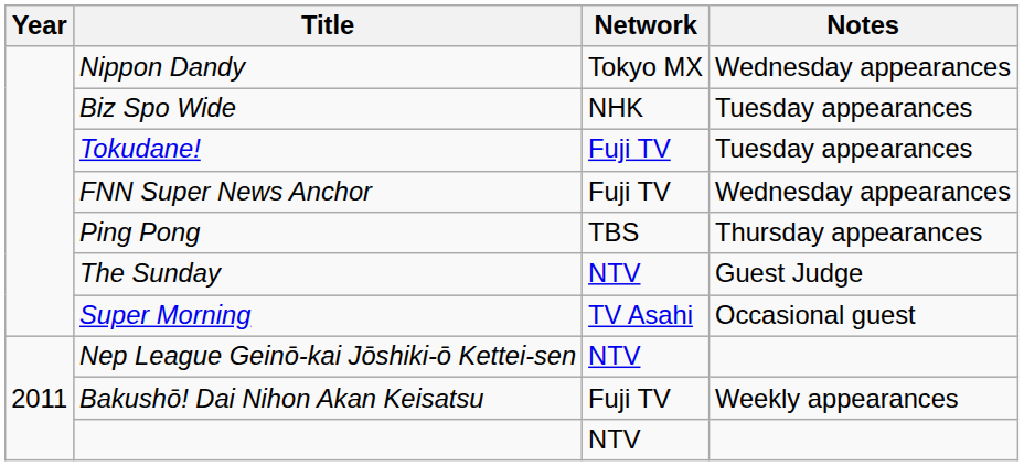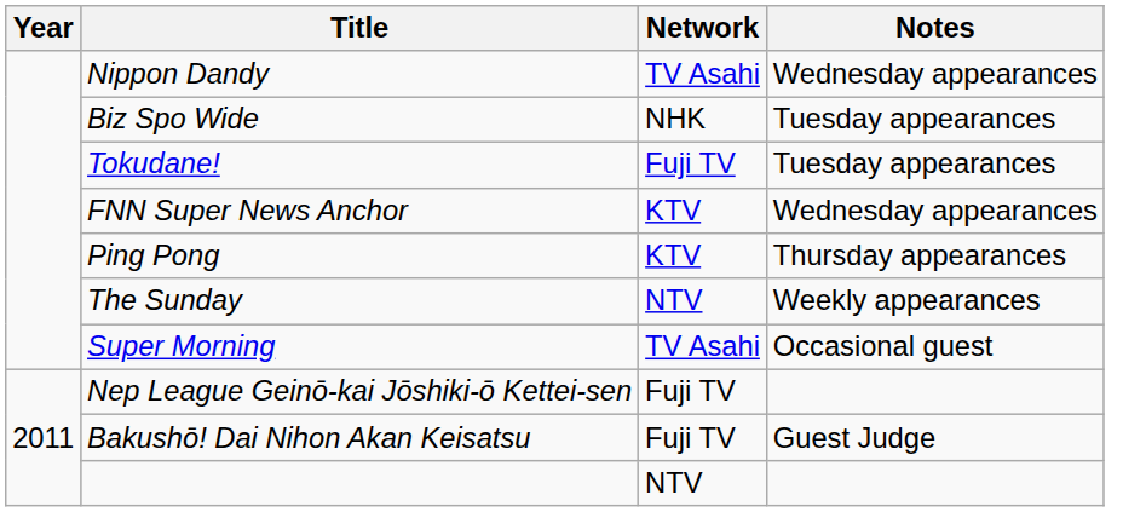Nippon Dandy | Network: Tokyo MX -> TV Asahi
FNN Super News Anchor | Network: Fuji TV -> KTV
Ping Pong | Network: TBS -> KTV
The Sunday | Notes: Guest Judge -> Weekly appearances
Nep League Geinō-kai Jōshiki-ō Kettei-sen | Network: NTV -> Fuji TV
Bakushō! Dai Nihon Akan Keisatsu | Notes: Weekly appearances -> Guest Judge
